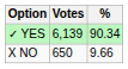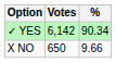✓ YES | Votes: 6,139 -> 6,142
